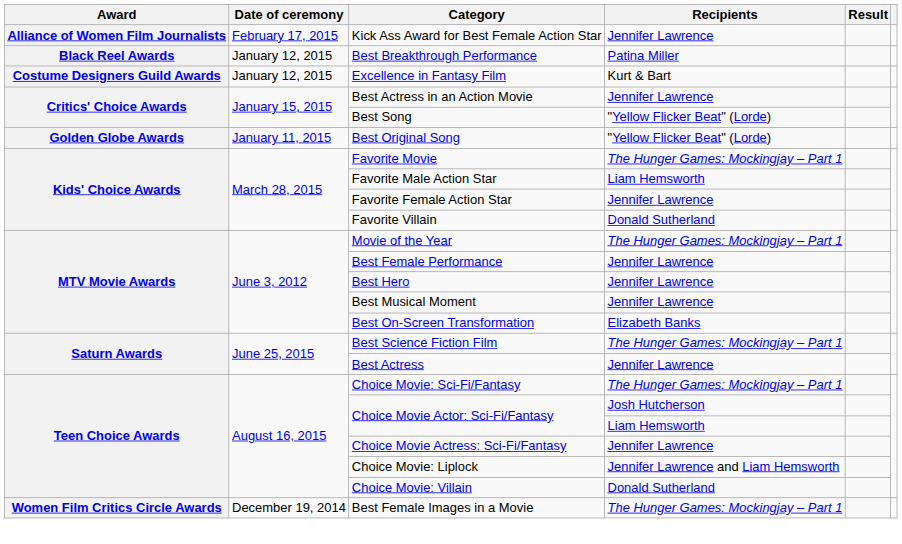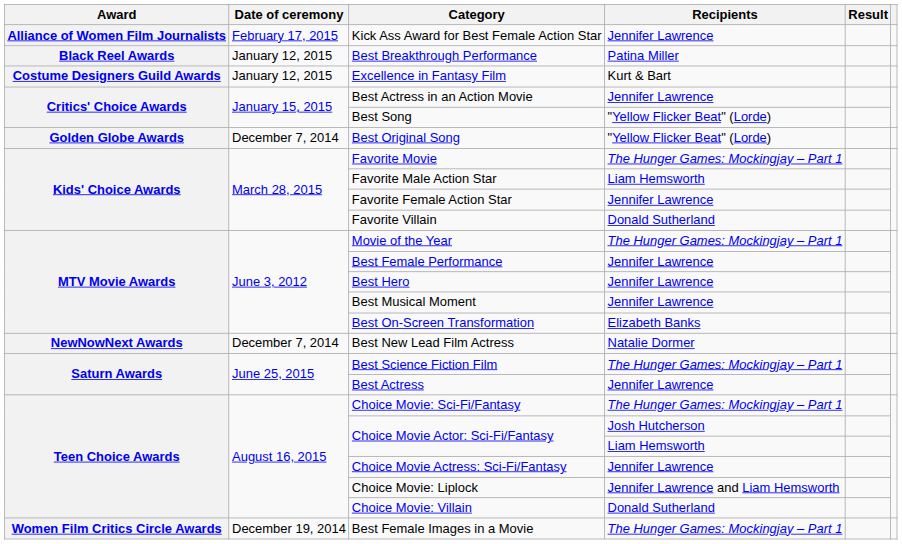Best Original Song | Date of ceremony: January 11, 2015 -> December 7, 2014
+ row: NewNowNext Awards | December 7, 2014 | Best New Lead Film Actress | Natalie Dormer
